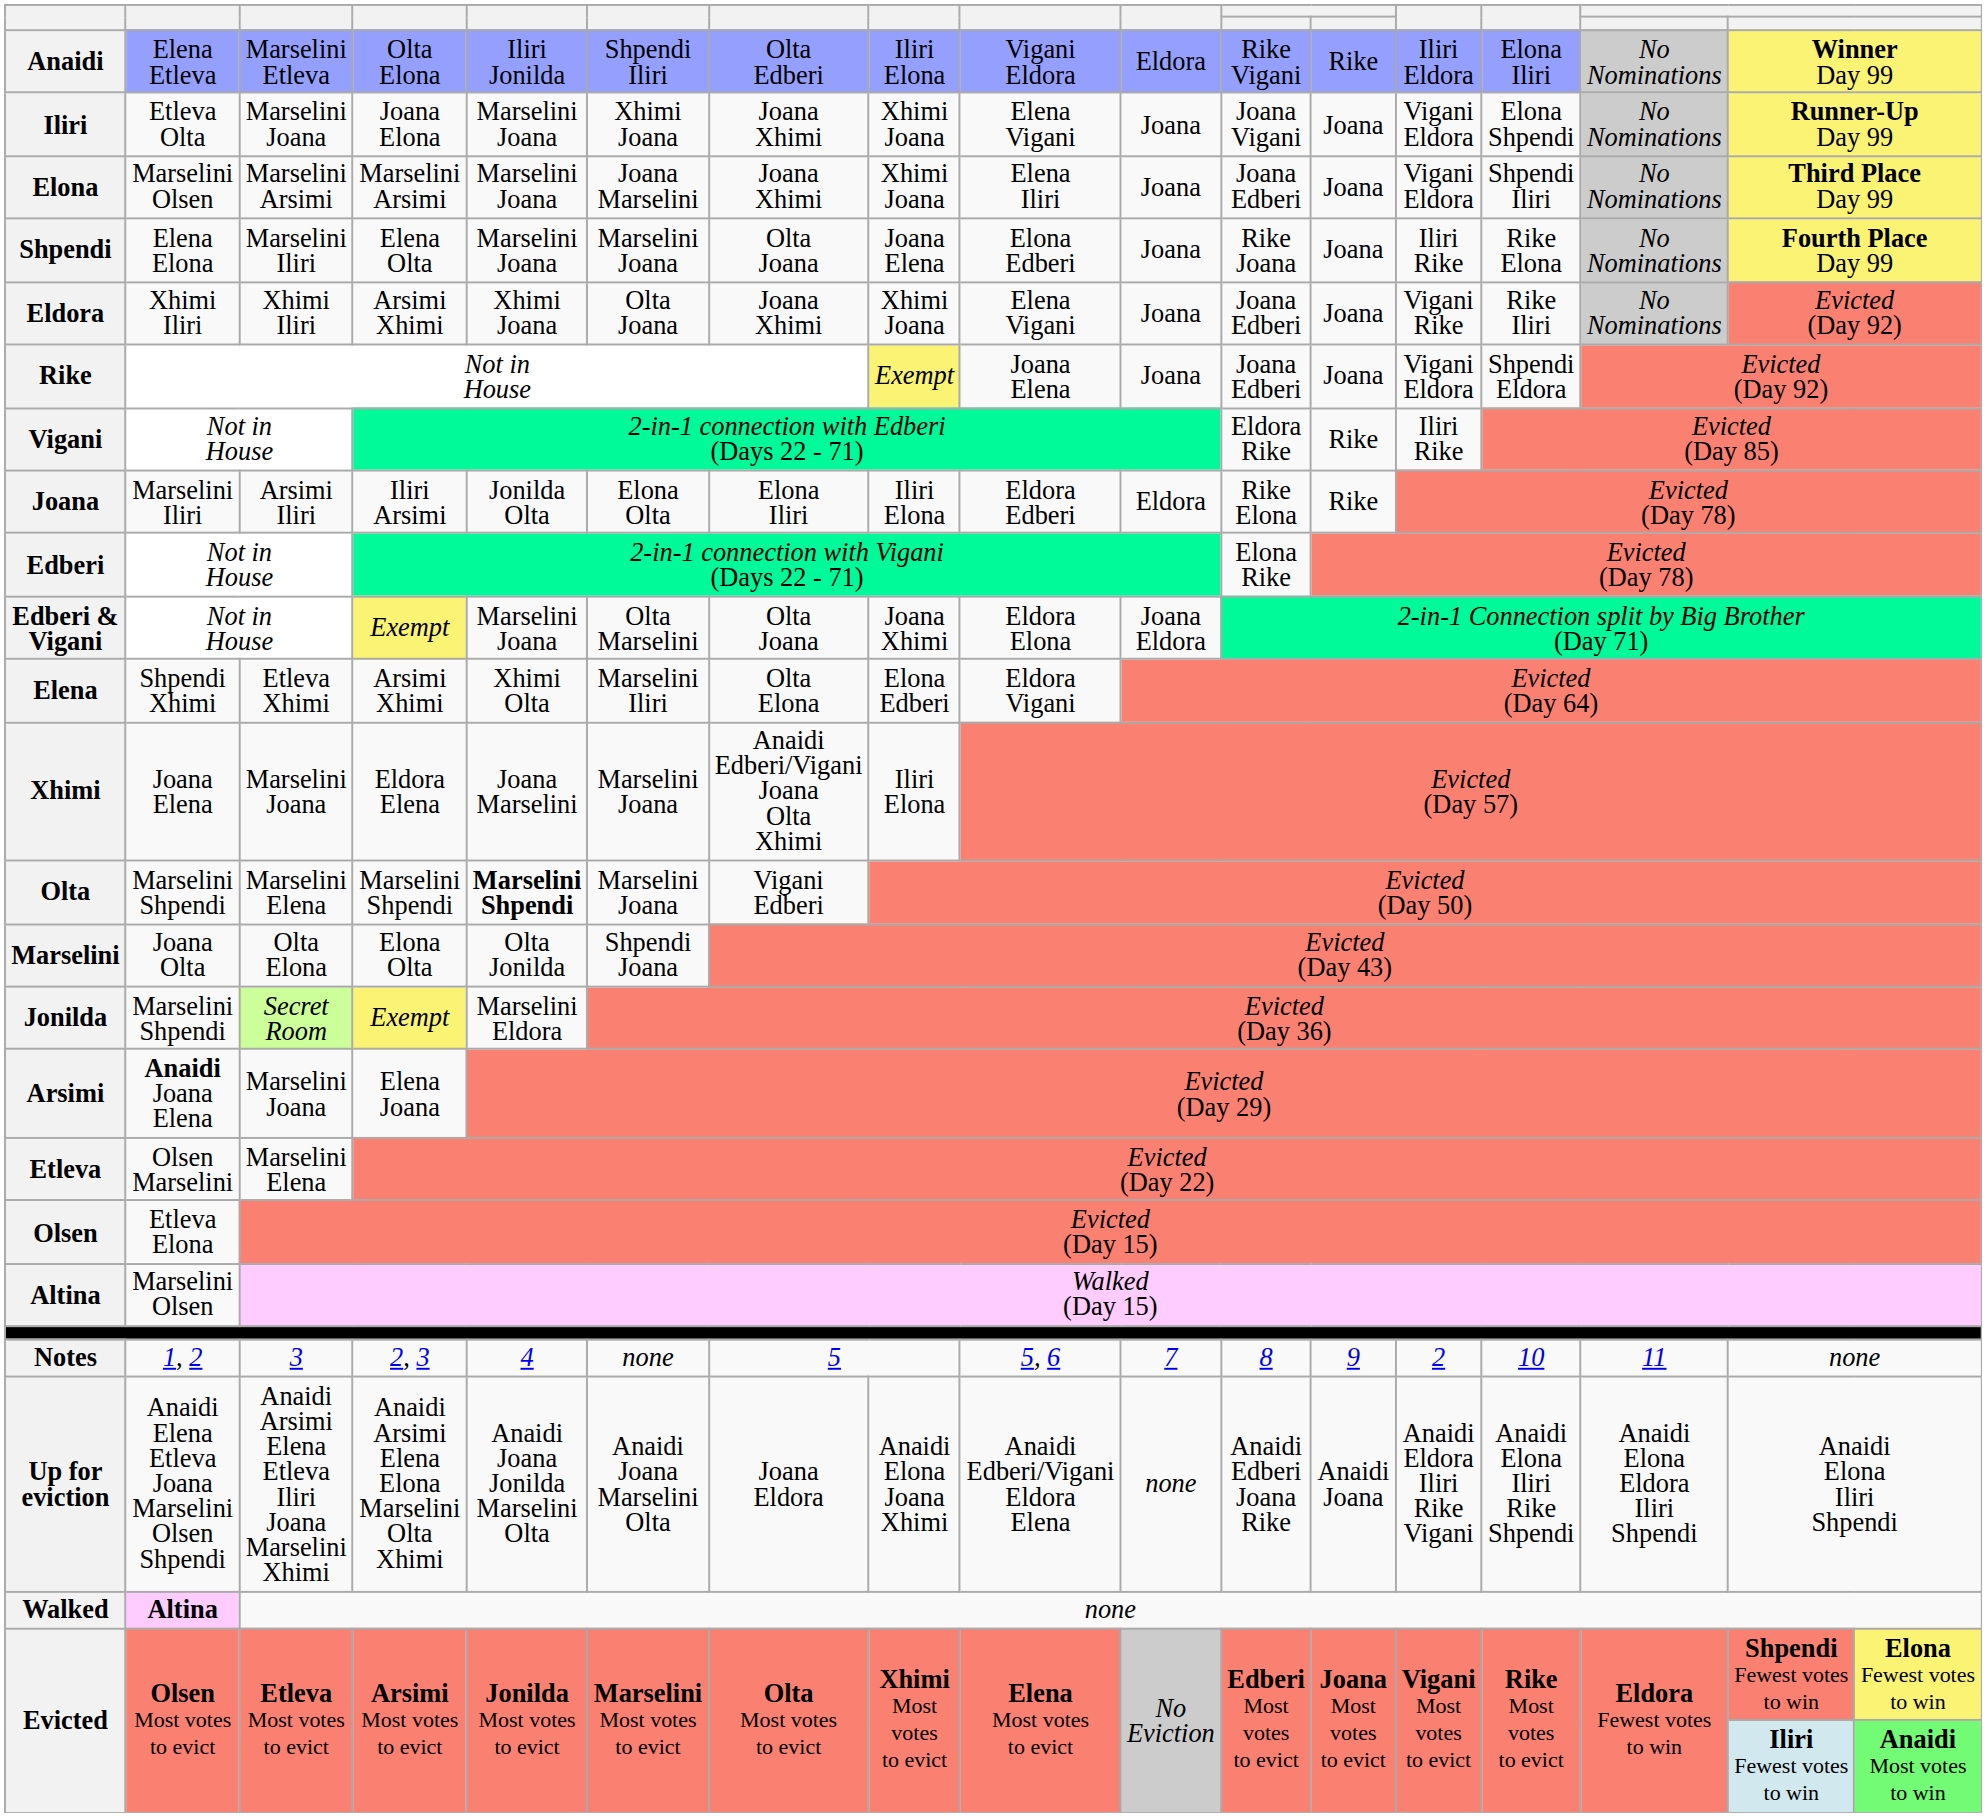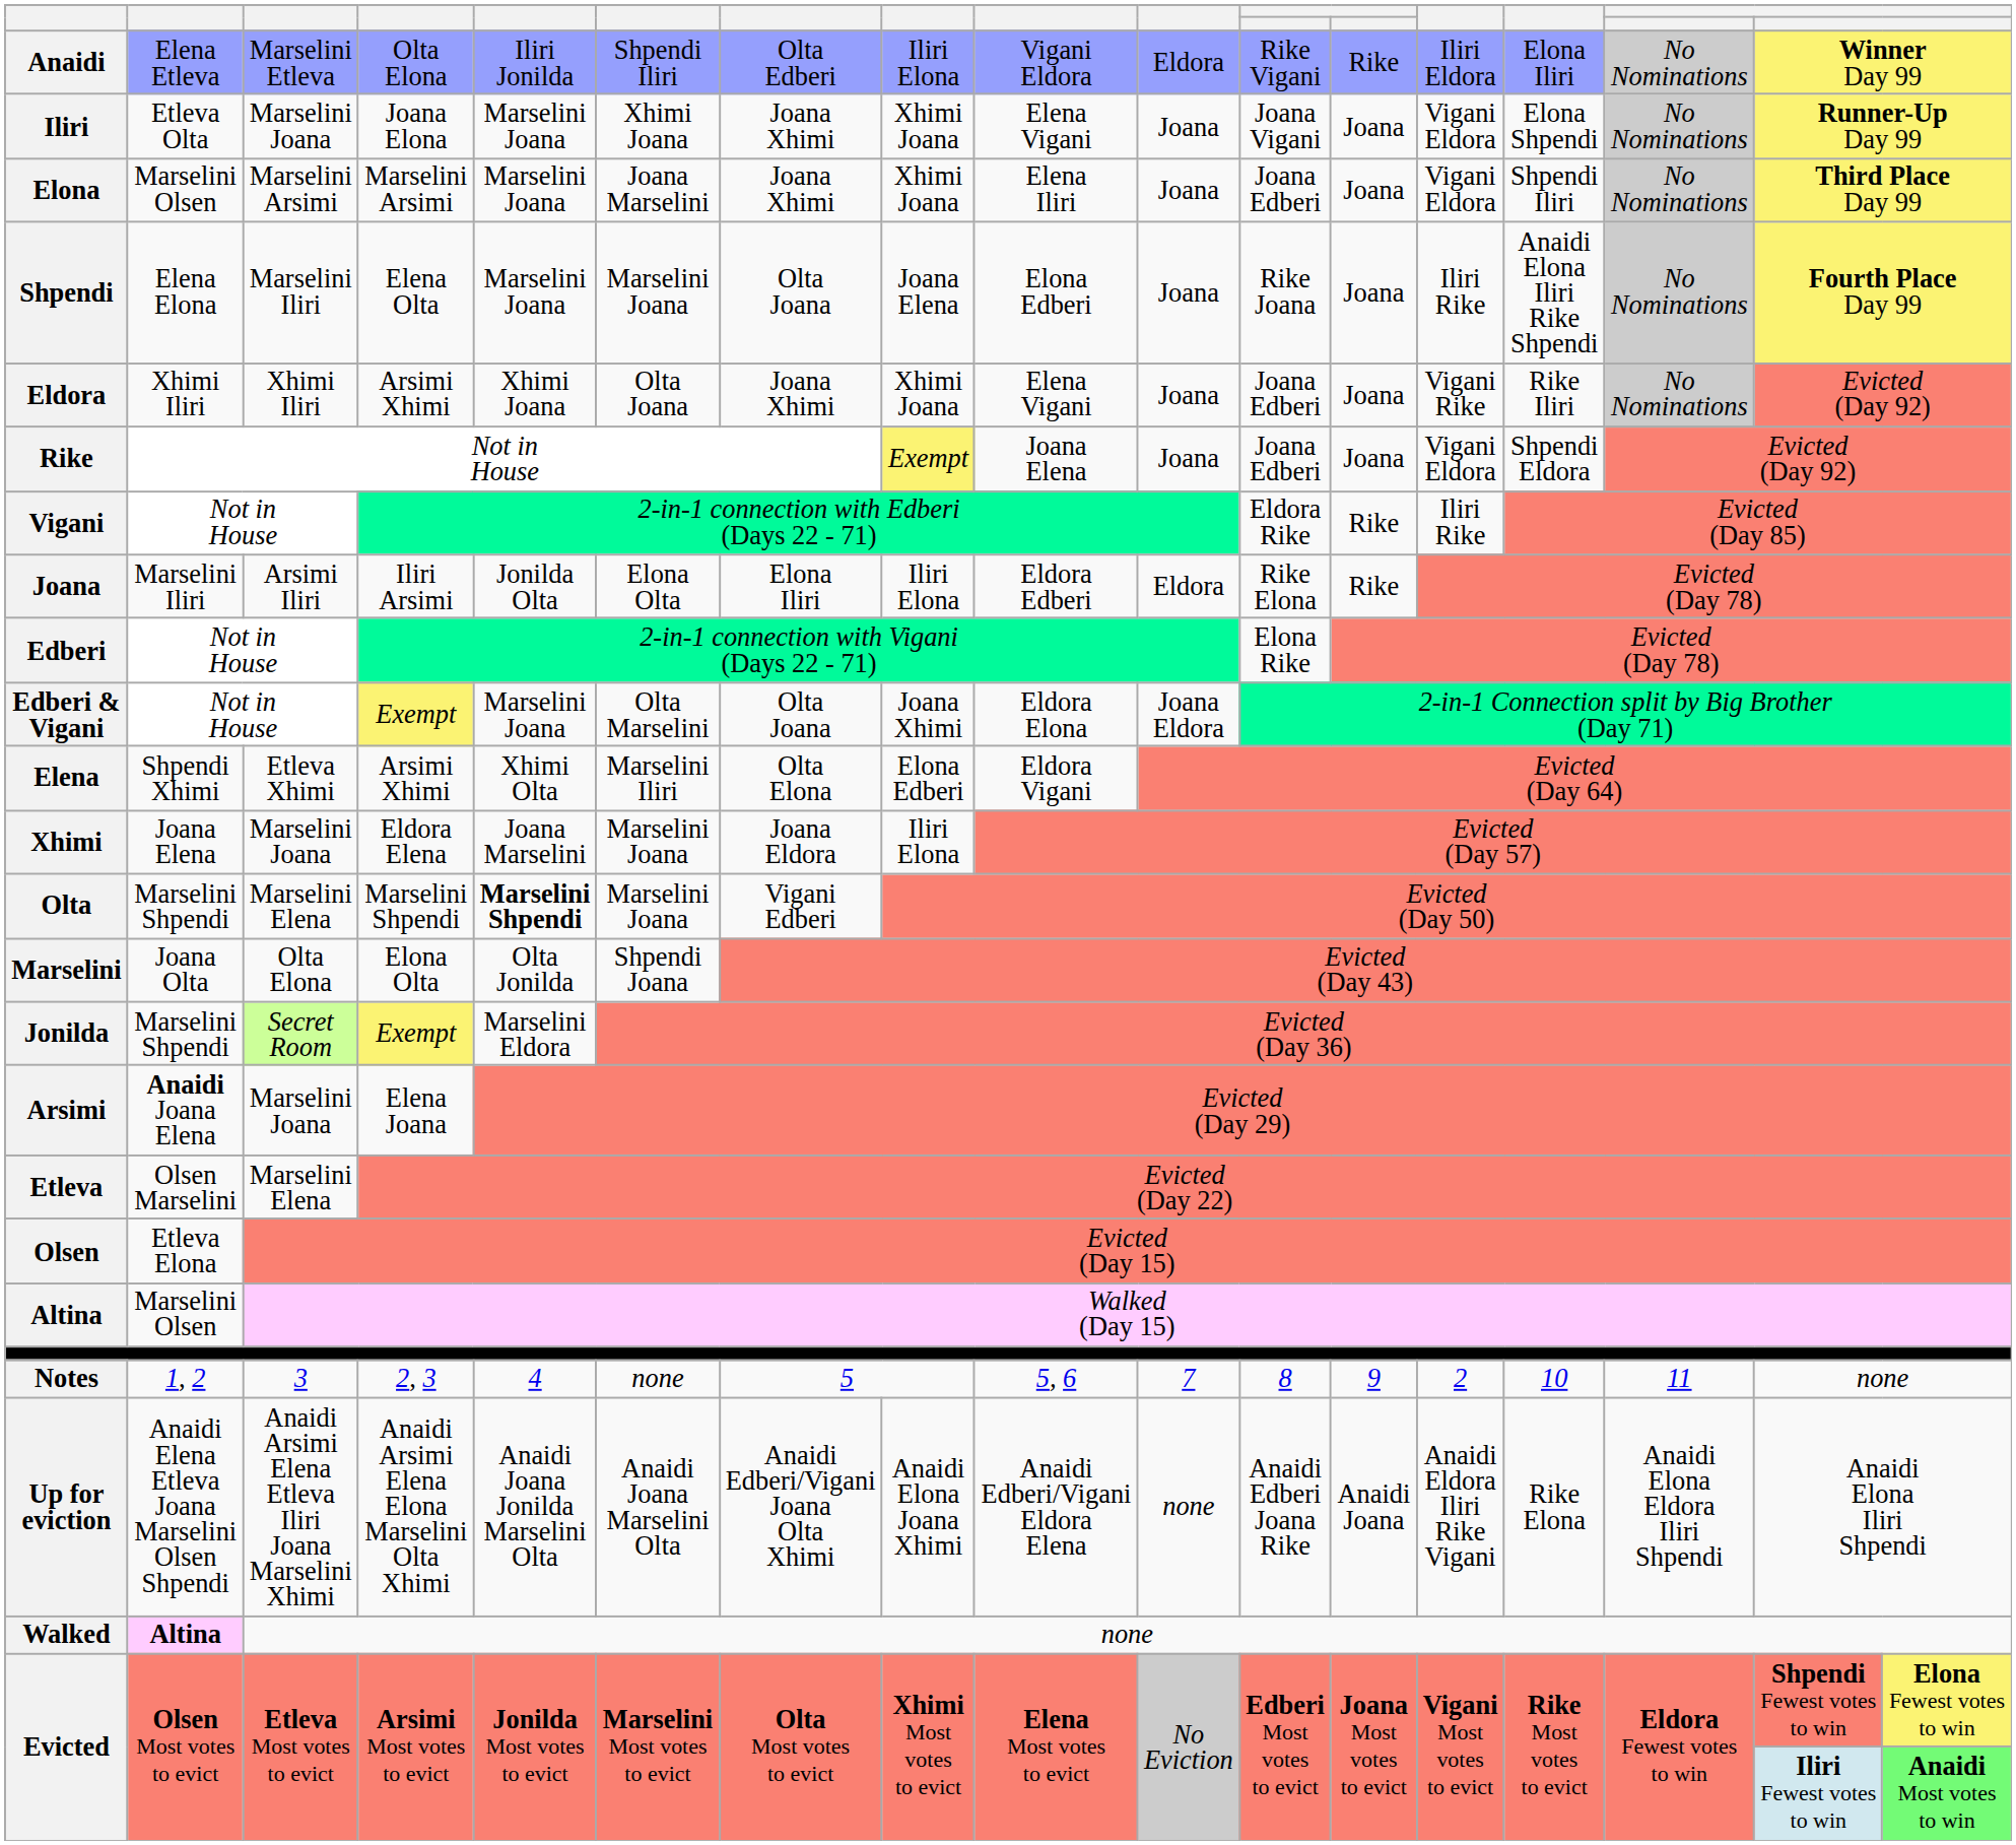Shpendi | column 14: Rike Elona -> Anaidi Elona Iliri Rike Shpendi
Xhimi | column 7: Anaidi Edberi/Vigani Joana Olta Xhimi -> Joana Eldora
Up for eviction | column 7: Joana Eldora -> Anaidi Edberi/Vigani Joana Olta Xhimi
Up for eviction | column 14: Anaidi Elona Iliri Rike Shpendi -> Rike Elona
